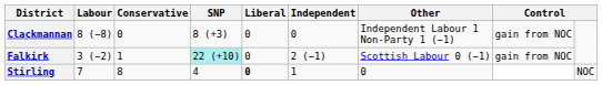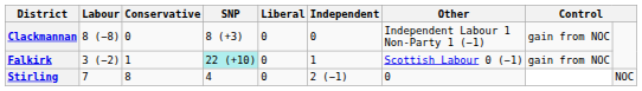Falkirk | Independent: 2 (−1) -> 1
Stirling | Liberal: bold -> normal
Stirling | Independent: 1 -> 2 (−1)
